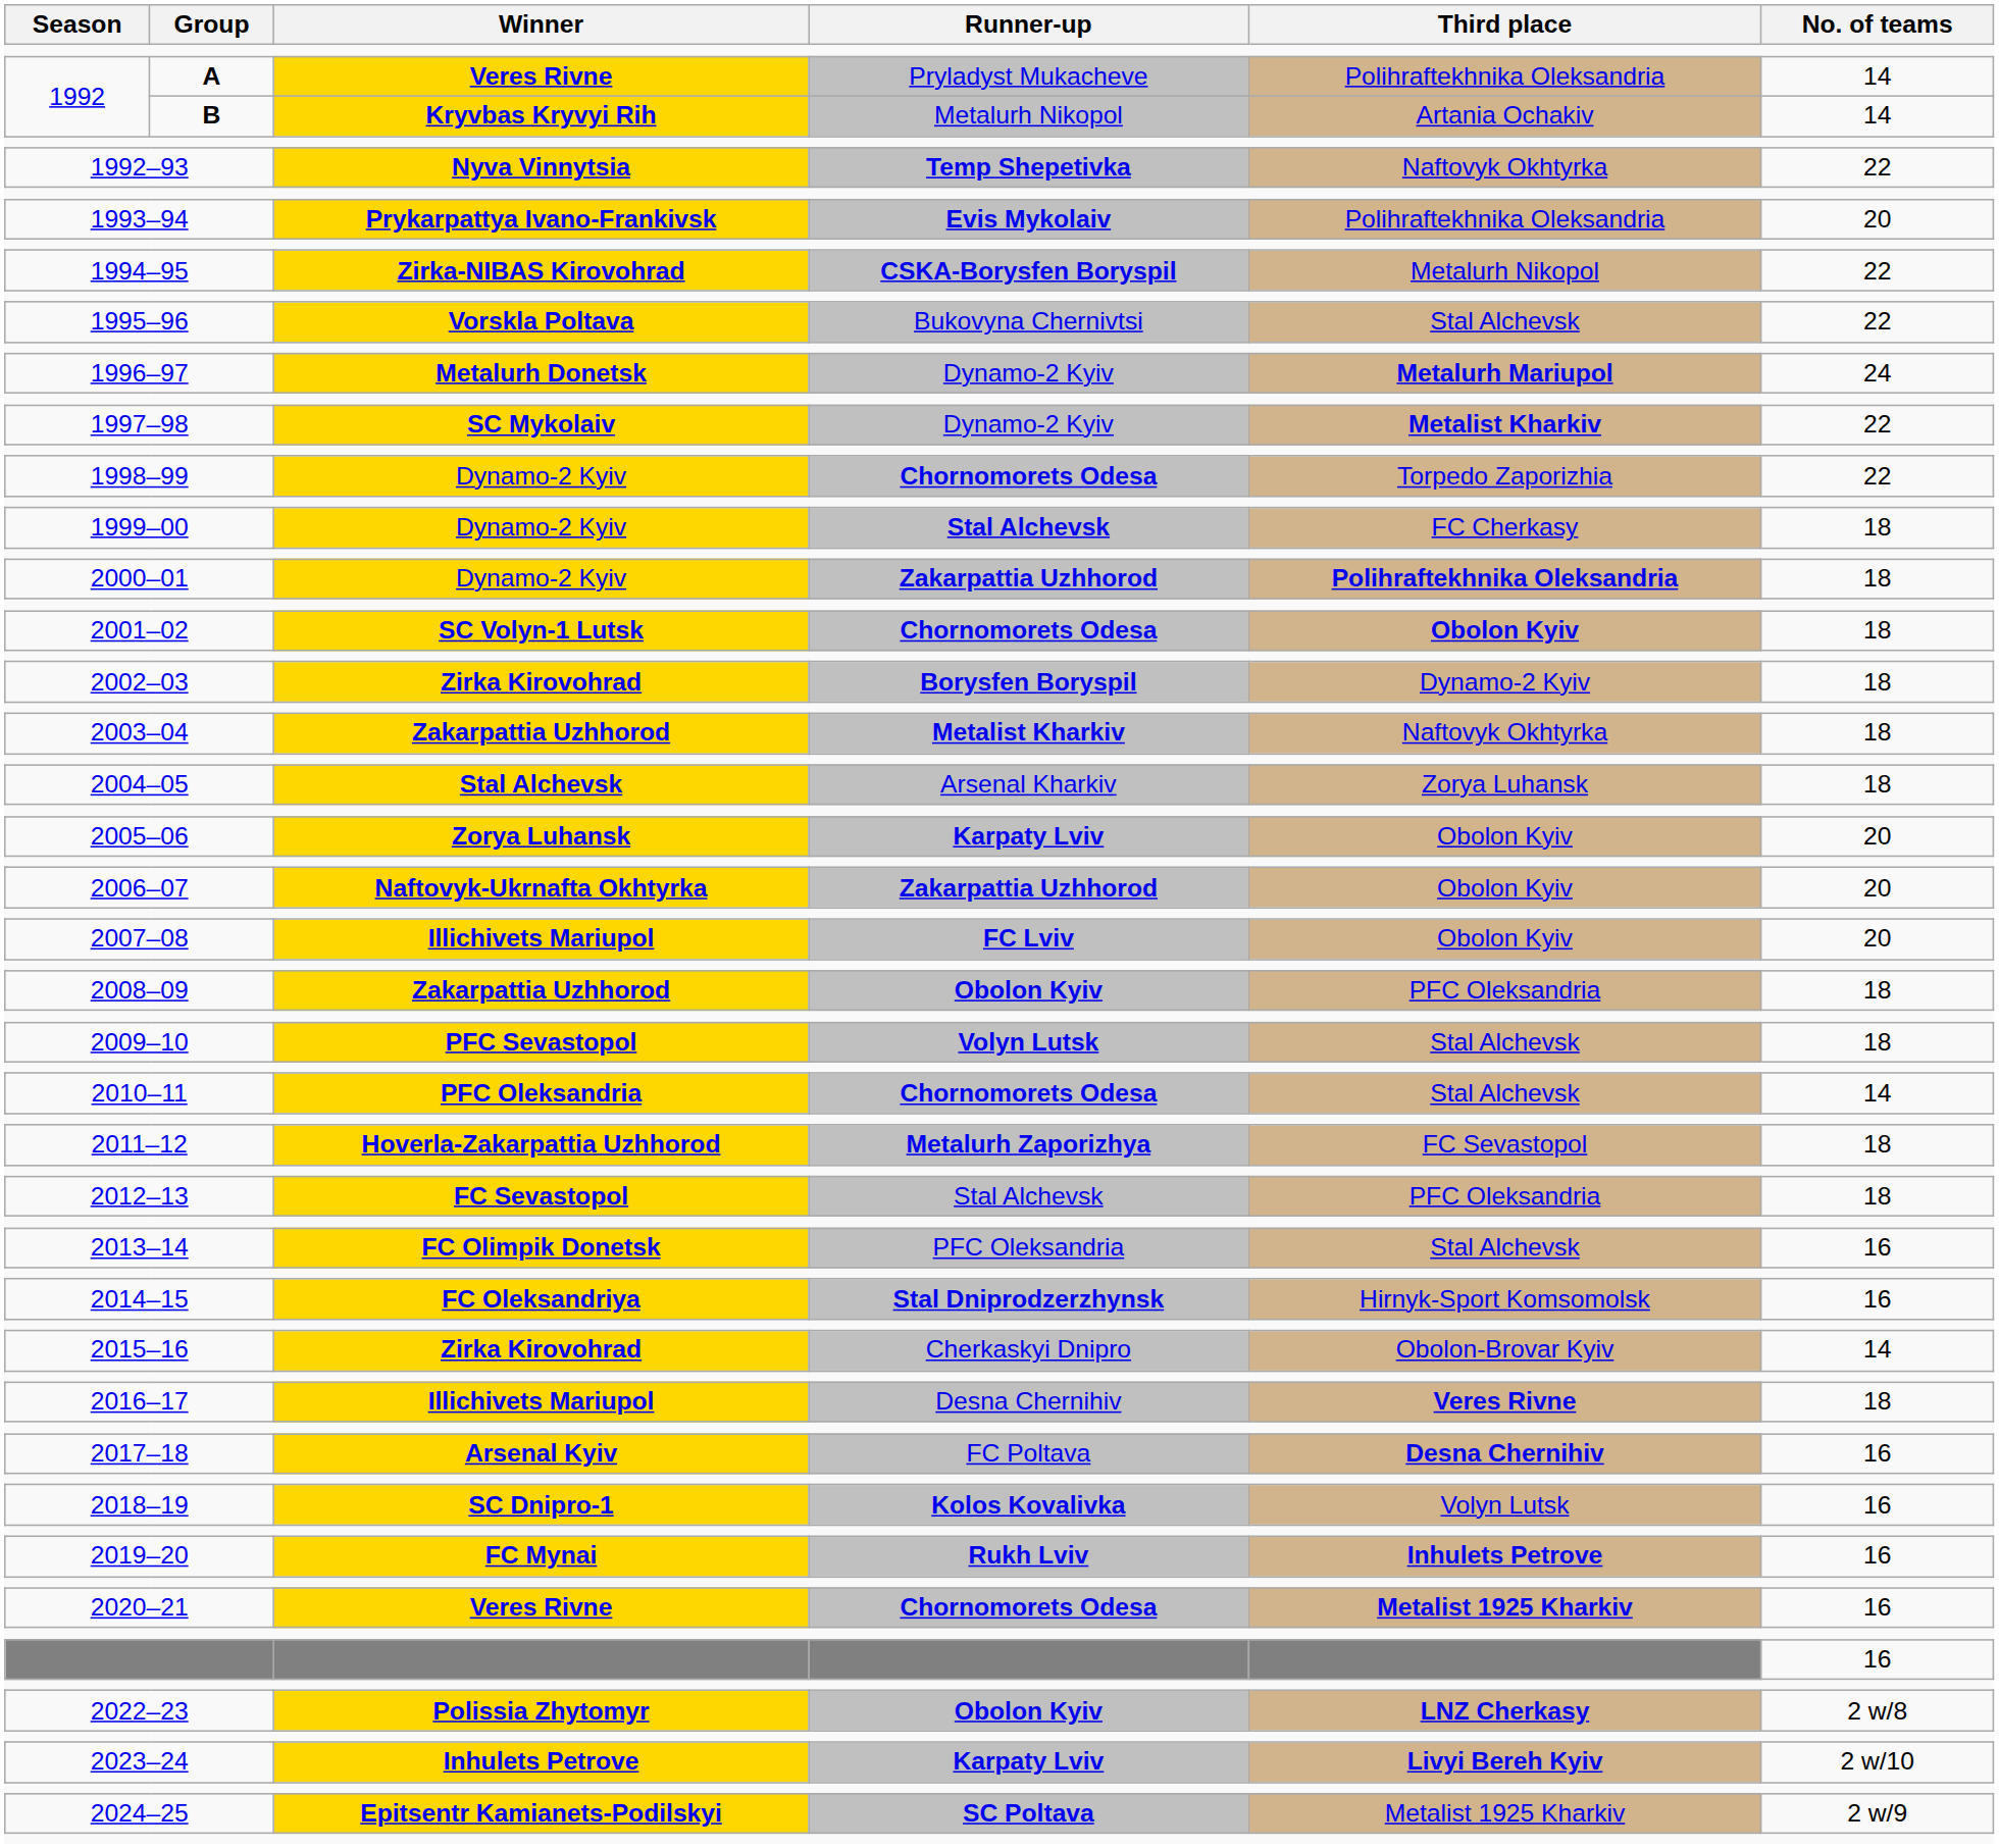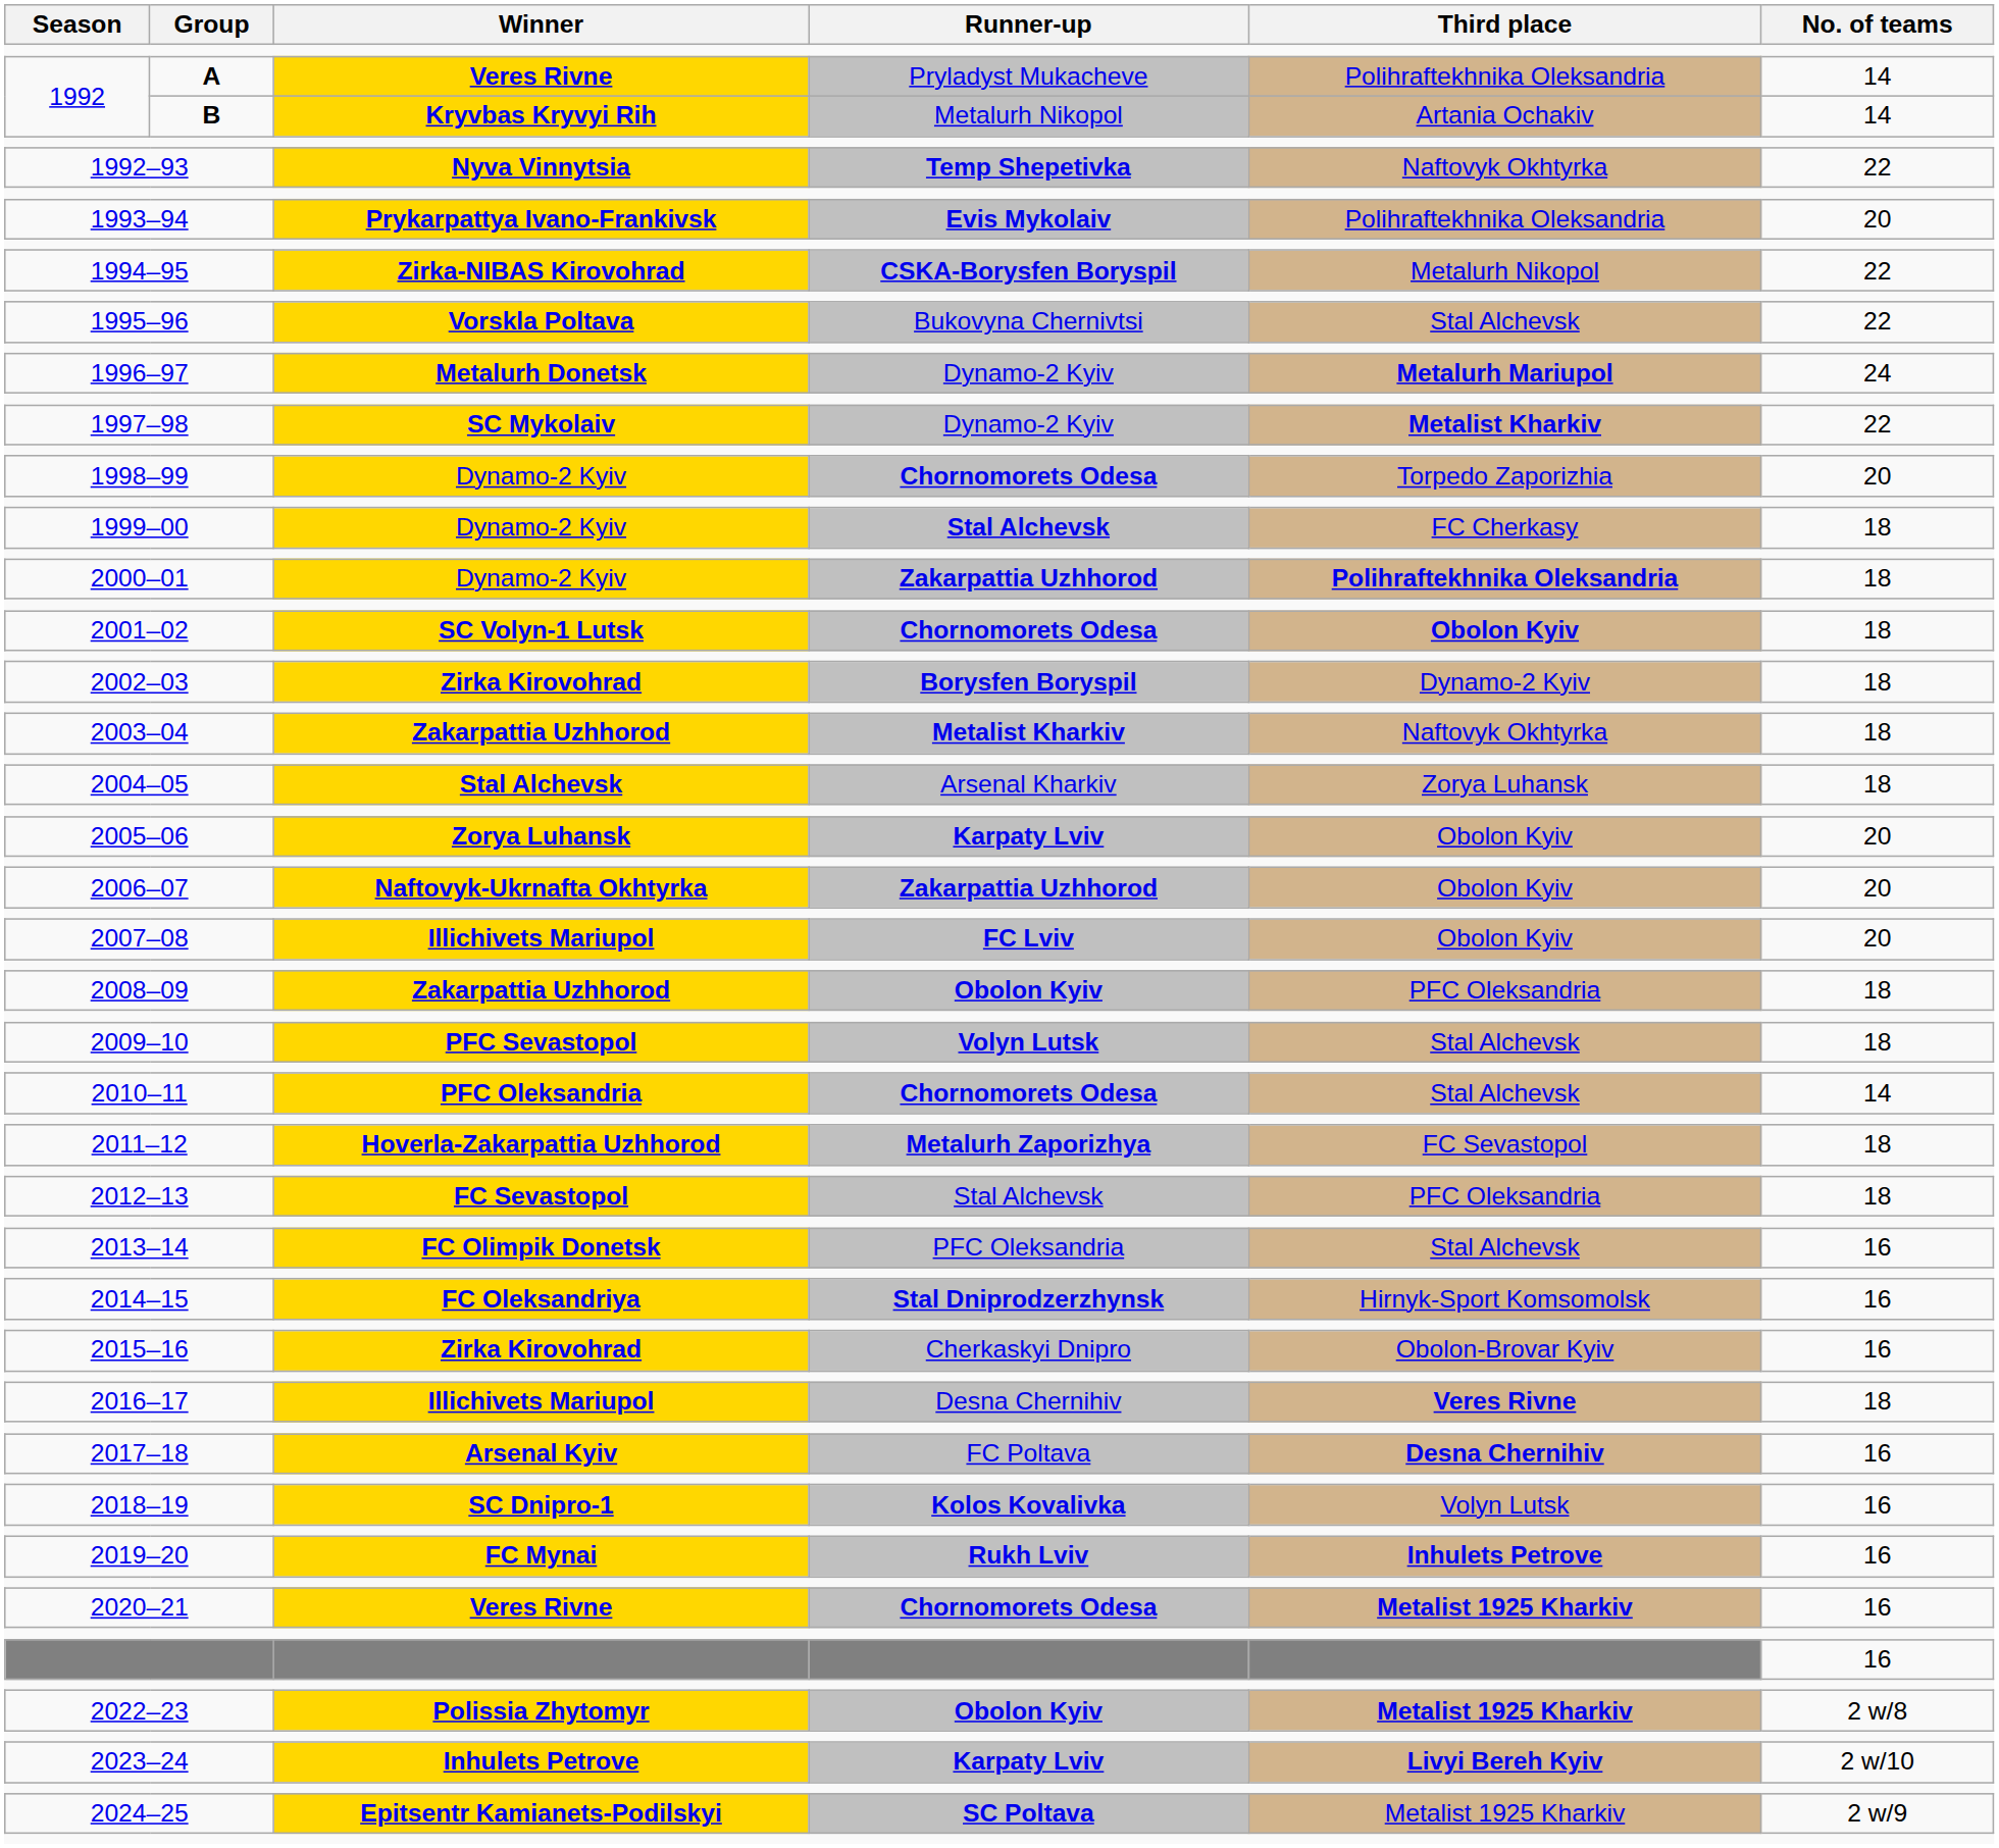1998–99 | No. of teams: 22 -> 20
2015–16 | No. of teams: 14 -> 16
2022–23 | Third place: LNZ Cherkasy -> Metalist 1925 Kharkiv
